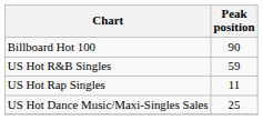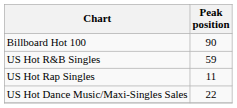US Hot Dance Music/Maxi-Singles Sales | Peak position: 25 -> 22
